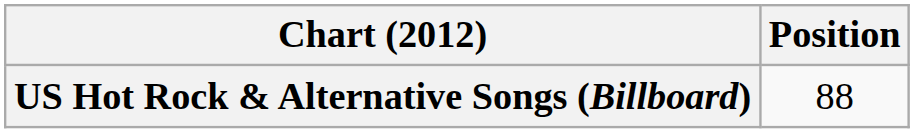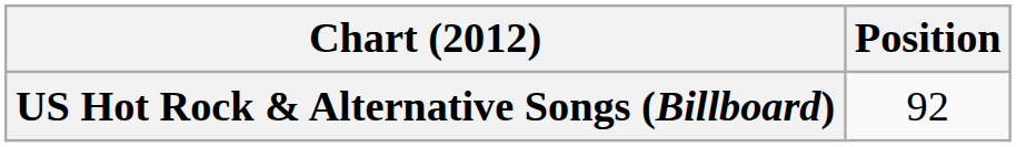US Hot Rock & Alternative Songs (Billboard) | Position: 88 -> 92
